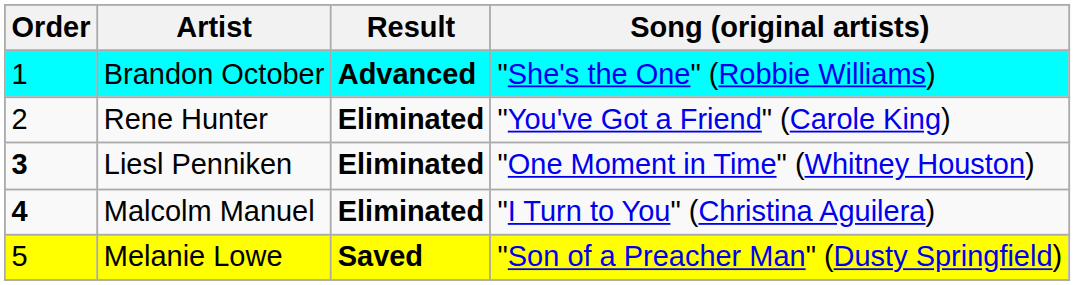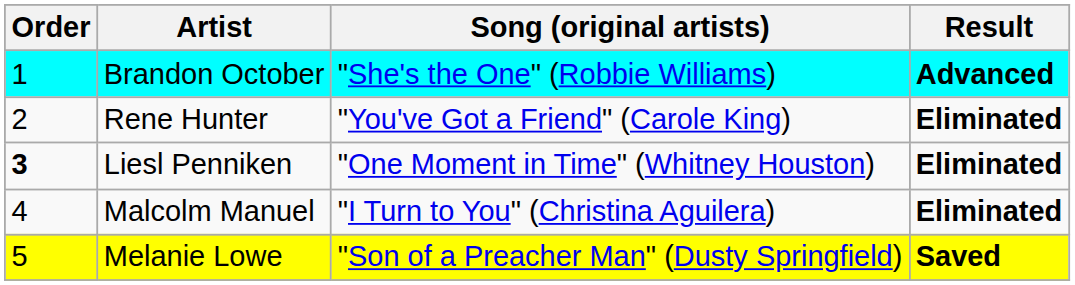columns swapped: Song (original artists) <-> Result
Malcolm Manuel | Order: bold -> normal
